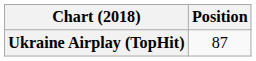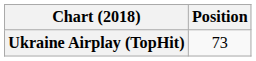Ukraine Airplay (TopHit) | Position: 87 -> 73
